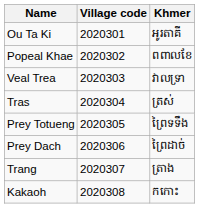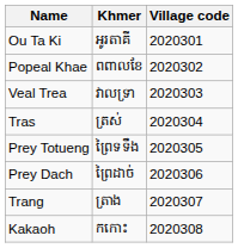columns swapped: Khmer <-> Village code
